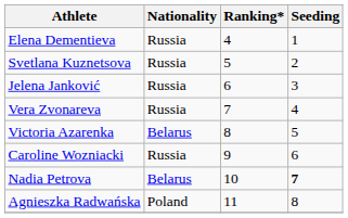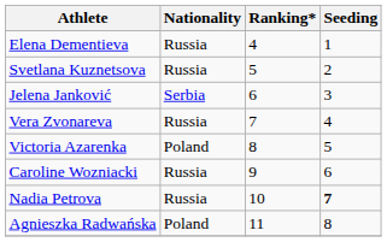Jelena Janković | Nationality: Russia -> Serbia
Victoria Azarenka | Nationality: Belarus -> Poland
Nadia Petrova | Nationality: Belarus -> Russia
